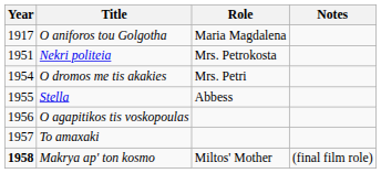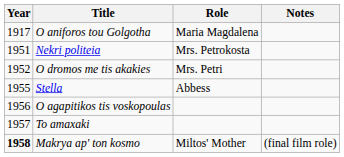O dromos me tis akakies | Year: 1954 -> 1952
